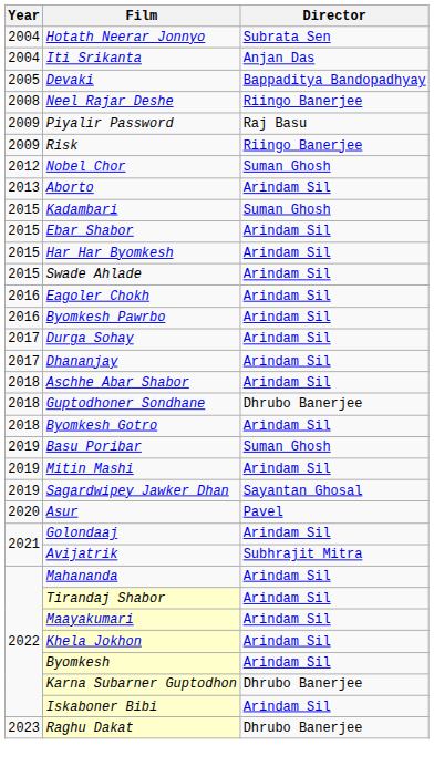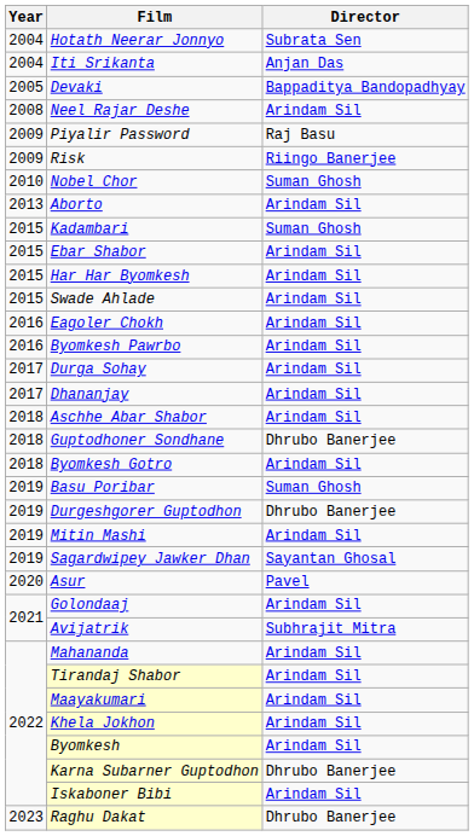Neel Rajar Deshe | Director: Riingo Banerjee -> Arindam Sil
Nobel Chor | Year: 2012 -> 2010
+ row: 2019 | Durgeshgorer Guptodhon | Dhrubo Banerjee
